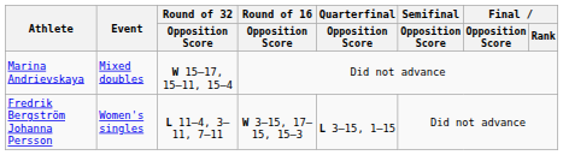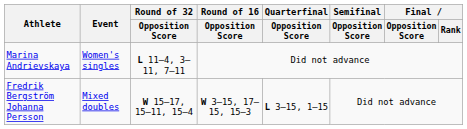Marina Andrievskaya | Event: Mixed doubles -> Women's singles
Marina Andrievskaya | Round of 32 / Opposition Score: W 15–17, 15–11, 15–4 -> L 11–4, 3–11, 7–11
Fredrik Bergström Johanna Persson | Event: Women's singles -> Mixed doubles
Fredrik Bergström Johanna Persson | Round of 32 / Opposition Score: L 11–4, 3–11, 7–11 -> W 15–17, 15–11, 15–4
